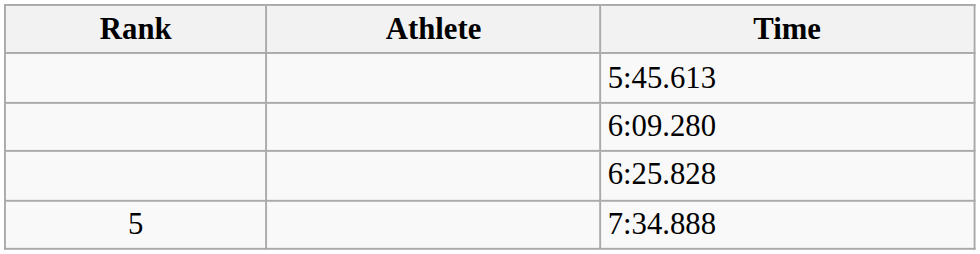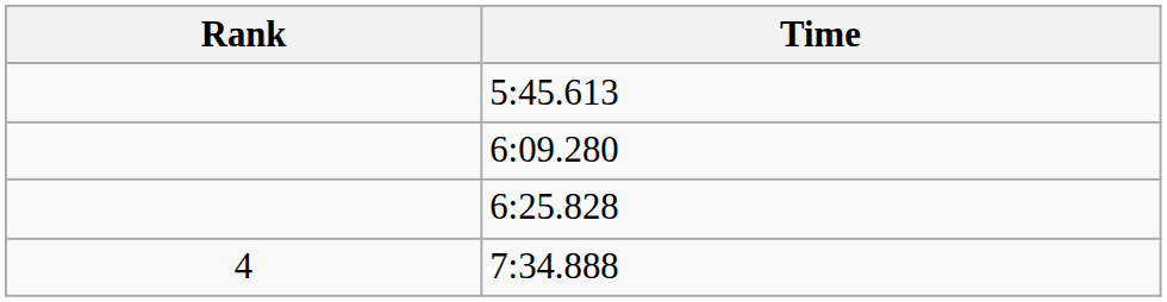- column: Athlete
7:34.888 | Rank: 5 -> 4
